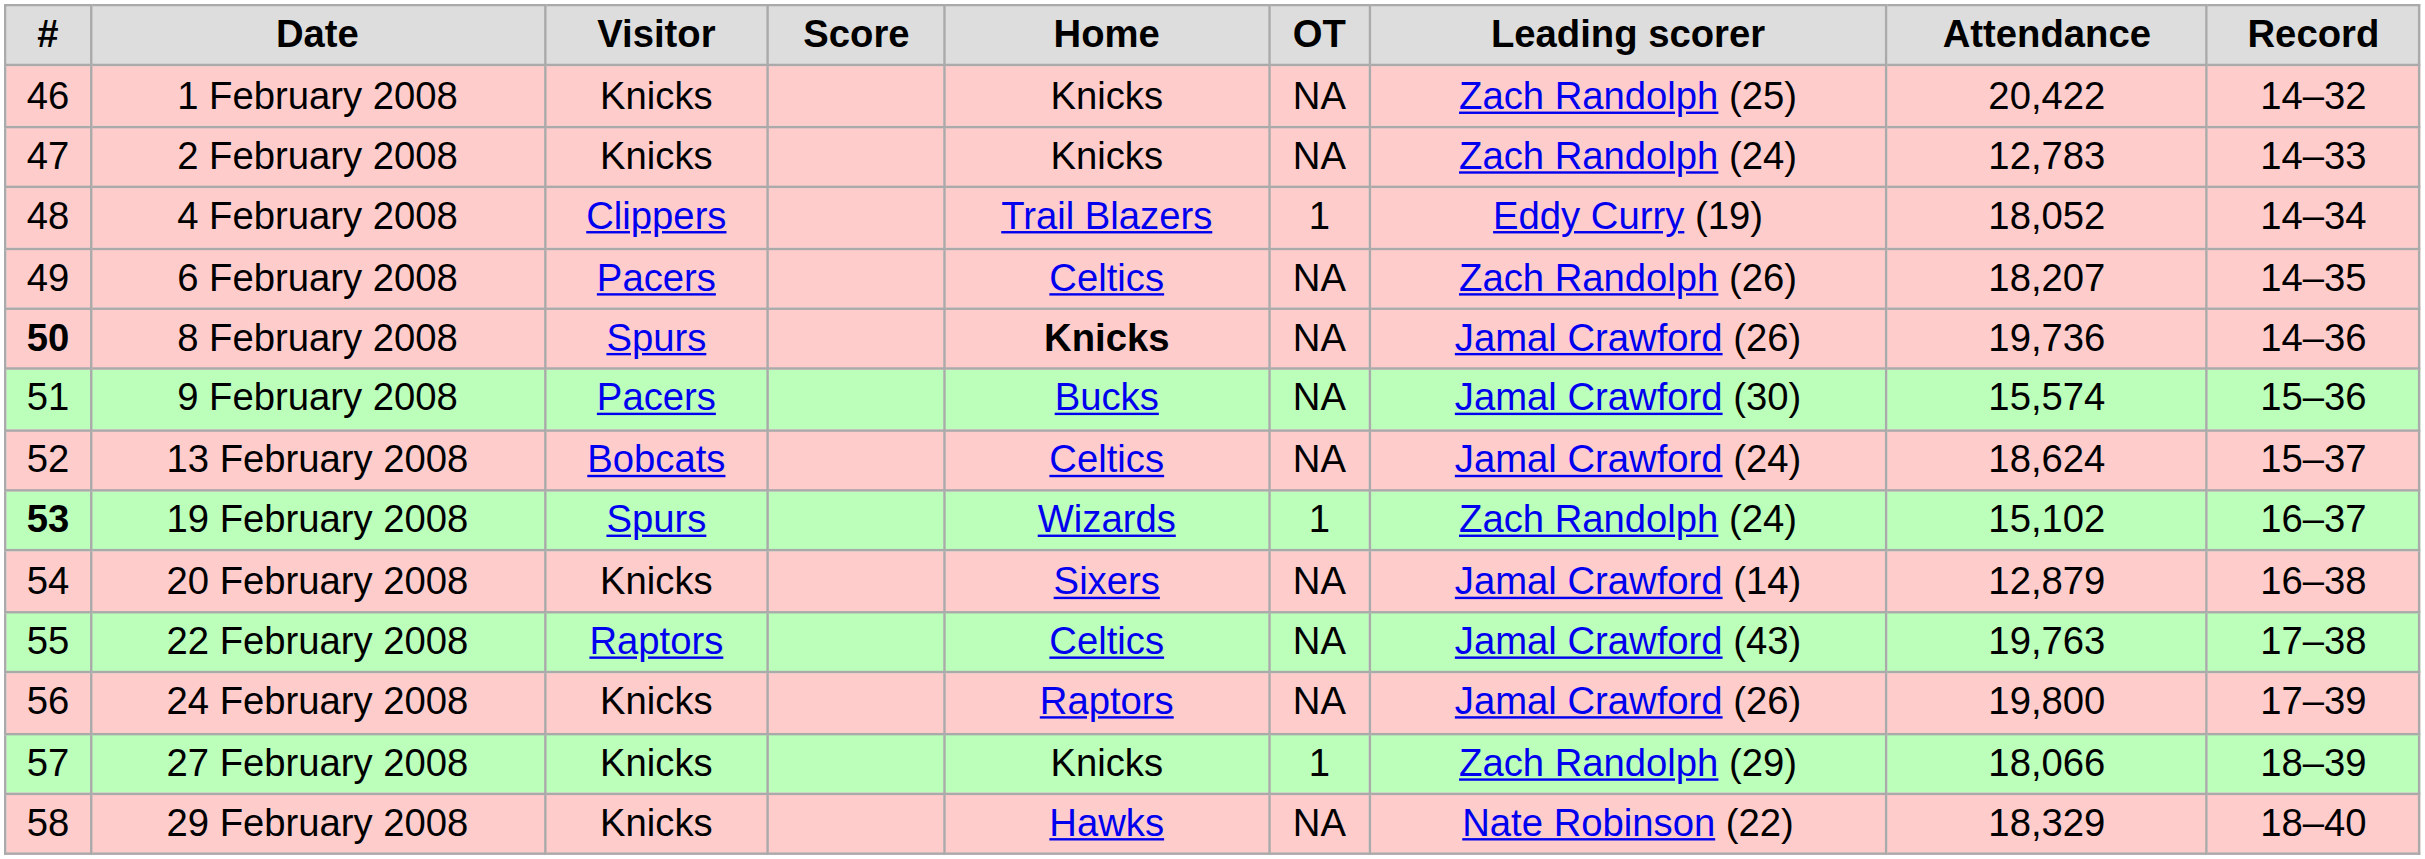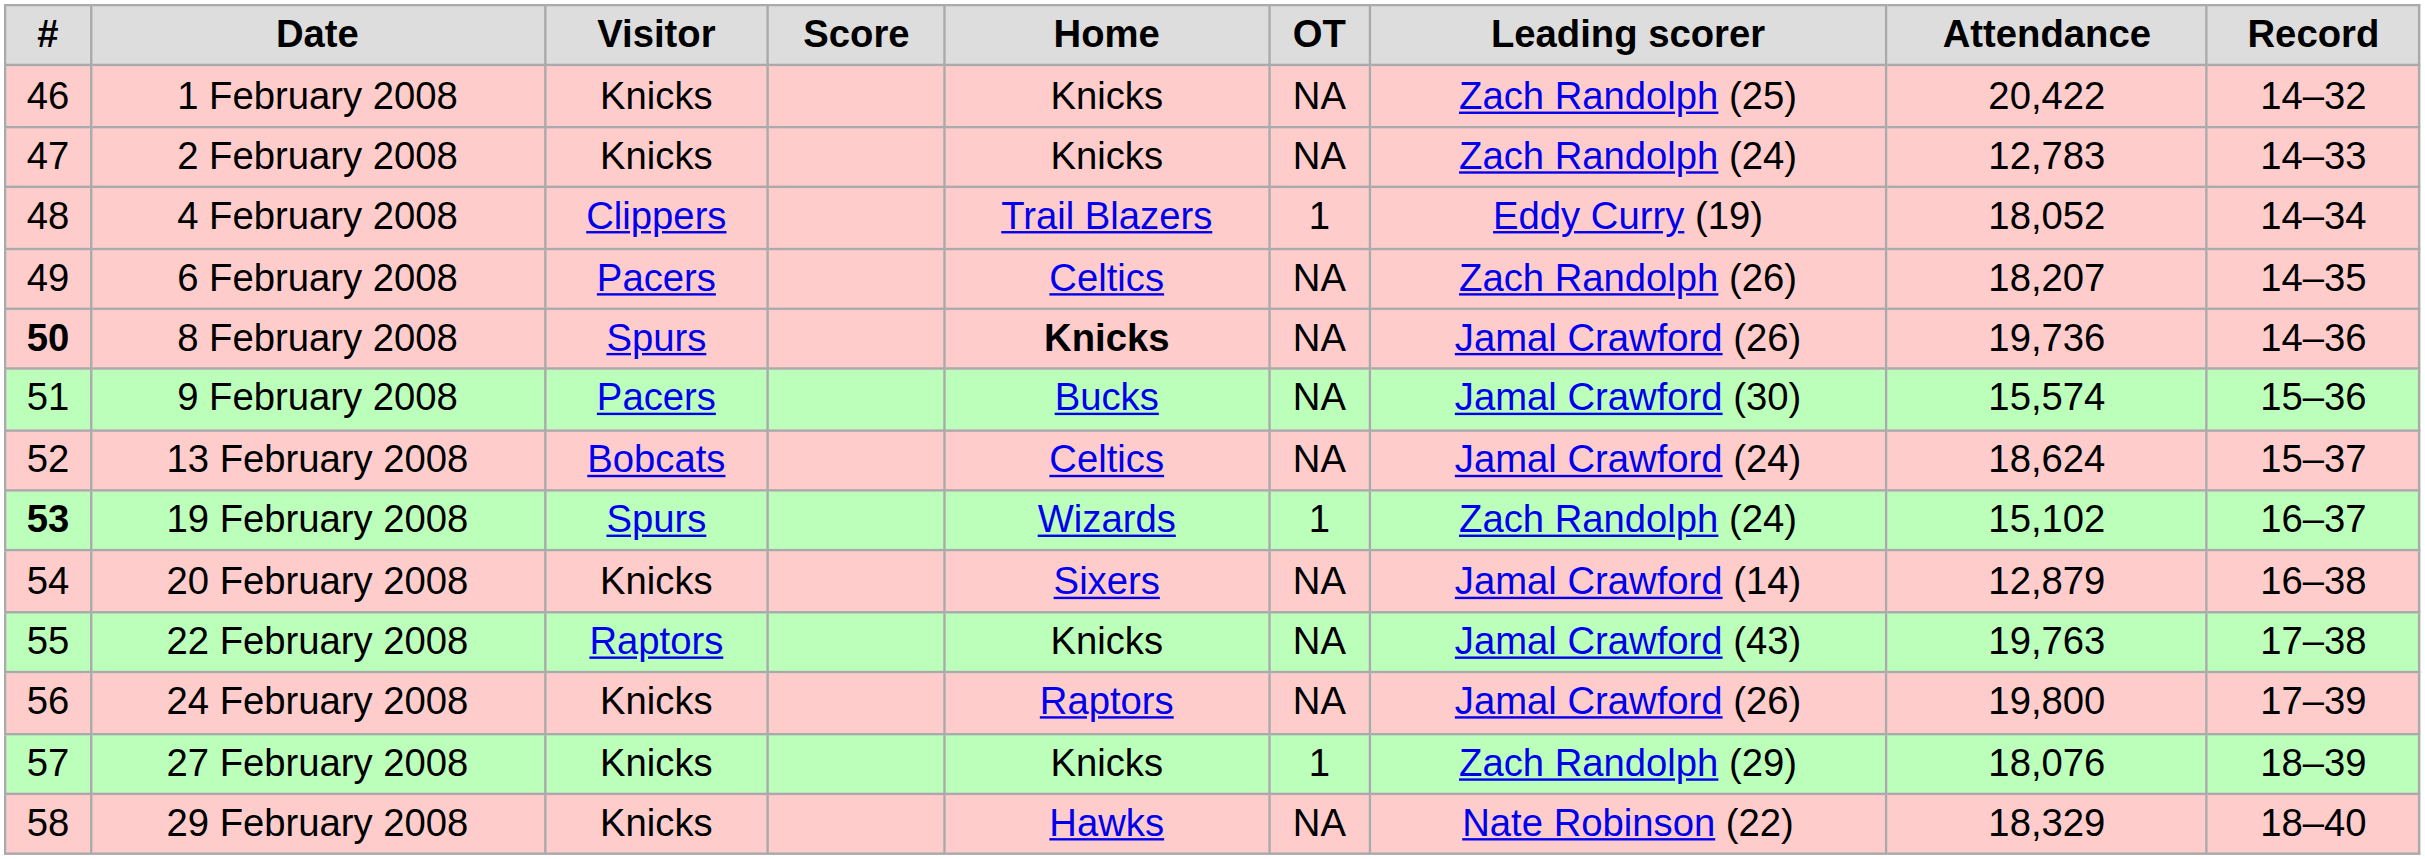22 February 2008 | Home: Celtics -> Knicks
27 February 2008 | Attendance: 18,066 -> 18,076
